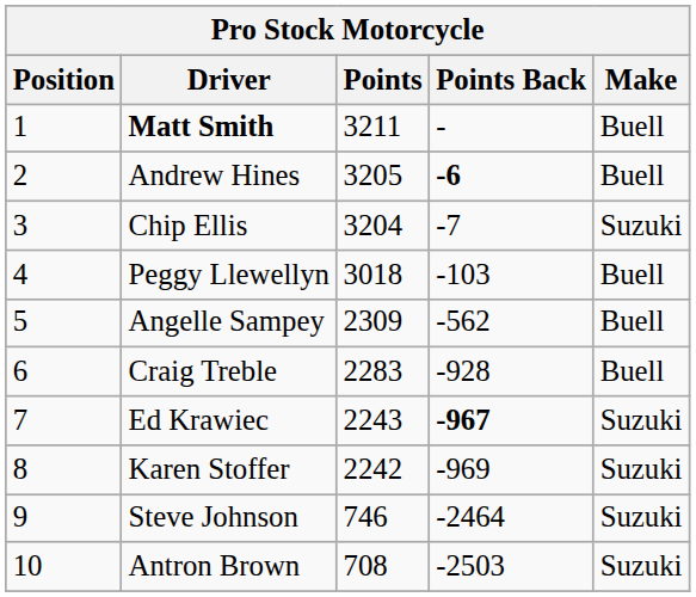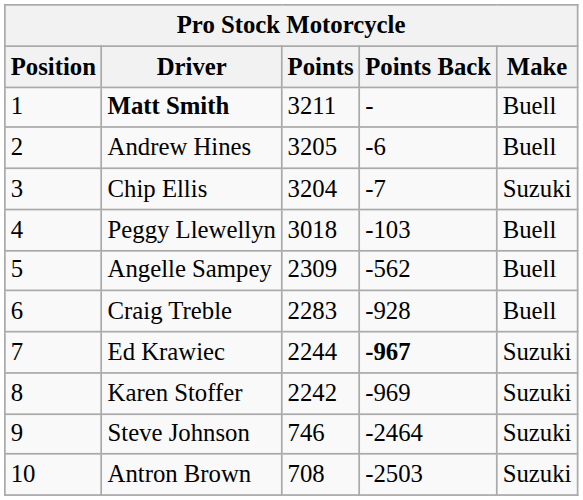Andrew Hines | Points Back: bold -> normal
Ed Krawiec | Points: 2243 -> 2244
